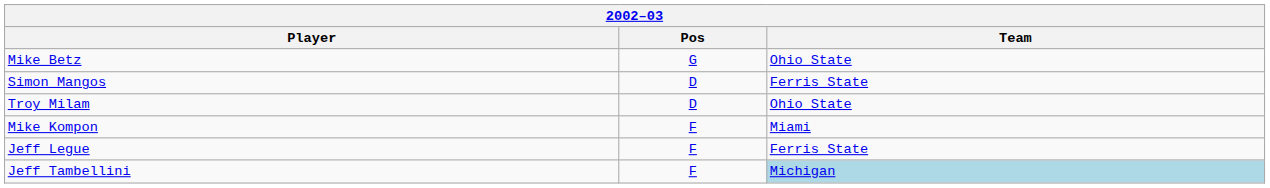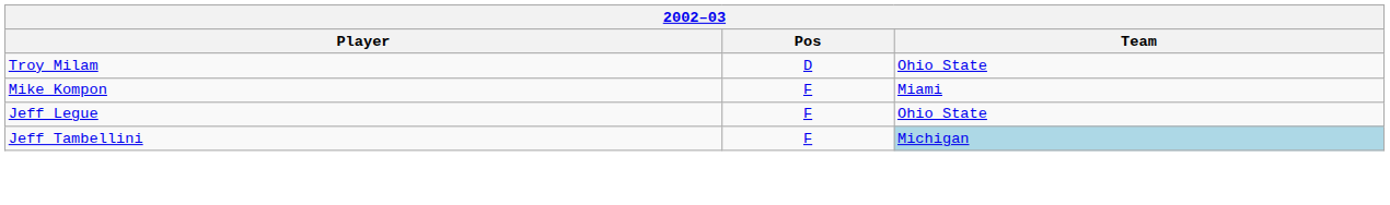- row: Mike Betz | G | Ohio State
- row: Simon Mangos | D | Ferris State
Jeff Legue | Team: Ferris State -> Ohio State
